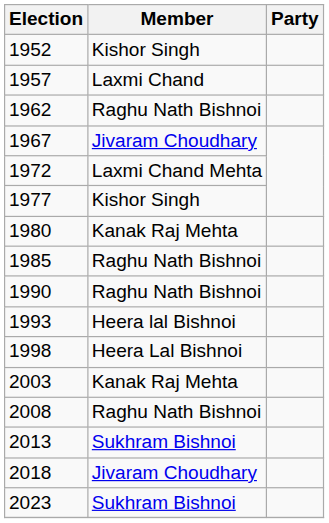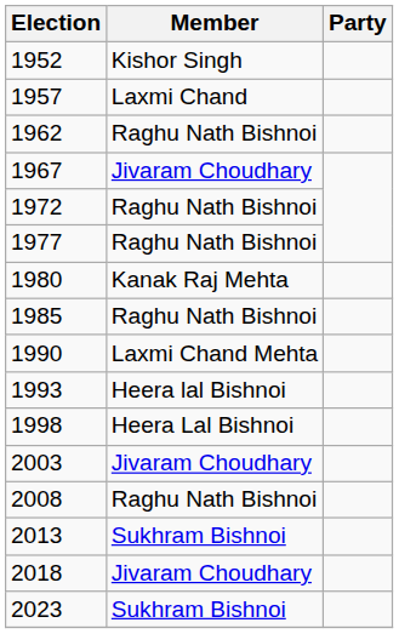1972 | Member: Laxmi Chand Mehta -> Raghu Nath Bishnoi
1977 | Member: Kishor Singh -> Raghu Nath Bishnoi
1990 | Member: Raghu Nath Bishnoi -> Laxmi Chand Mehta
2003 | Member: Kanak Raj Mehta -> Jivaram Choudhary
